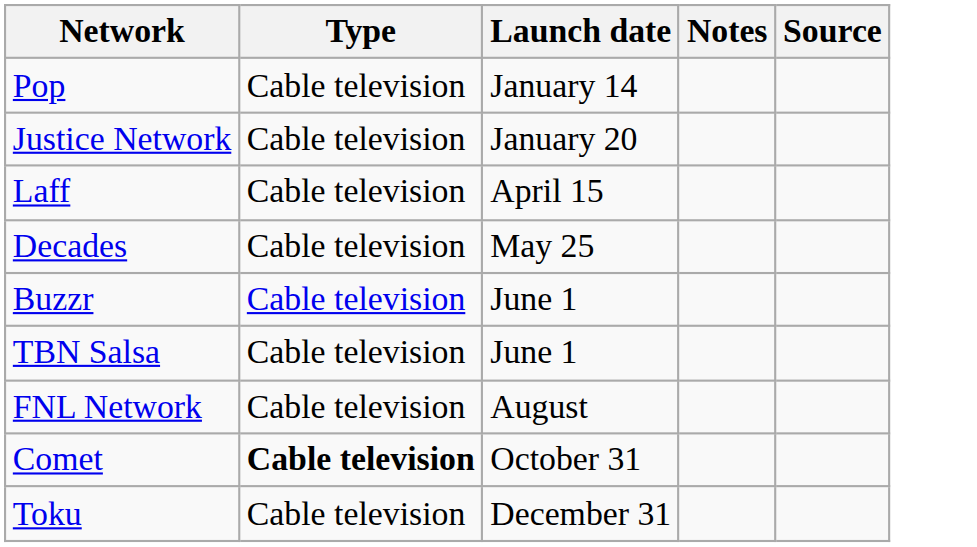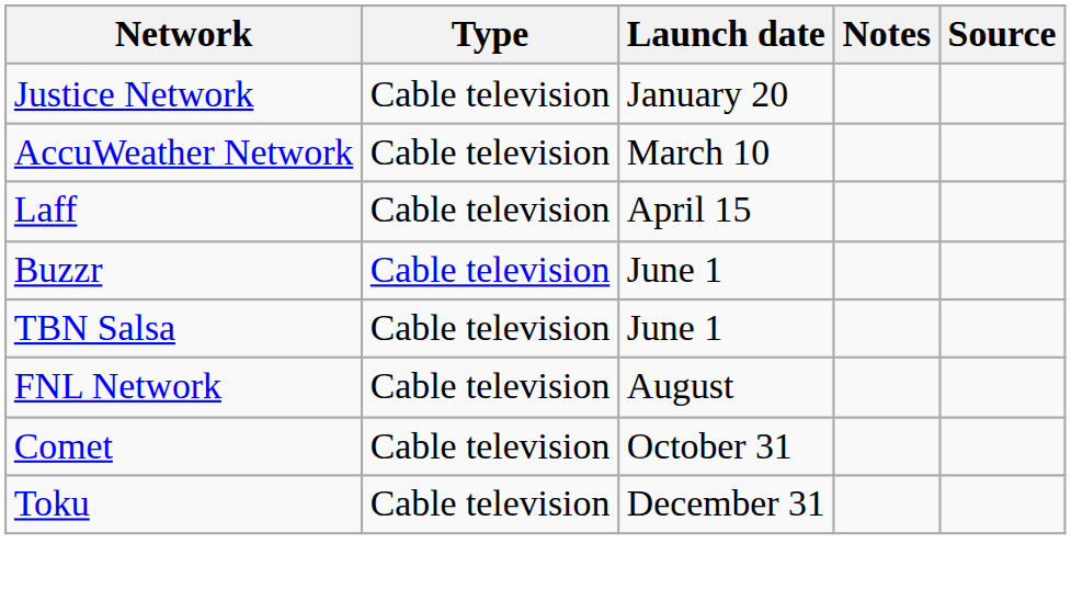- row: Pop | Cable television | January 14
+ row: AccuWeather Network | Cable television | March 10
- row: Decades | Cable television | May 25
Comet | Type: bold -> normal
